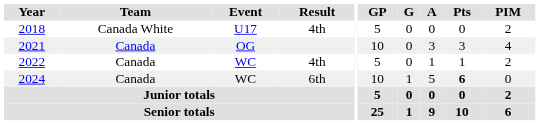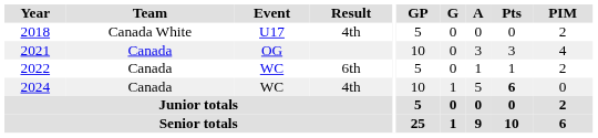2022 | Result: 4th -> 6th
2024 | Result: 6th -> 4th
